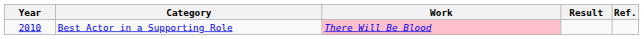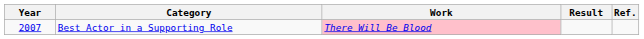Best Actor in a Supporting Role | Year: 2010 -> 2007
